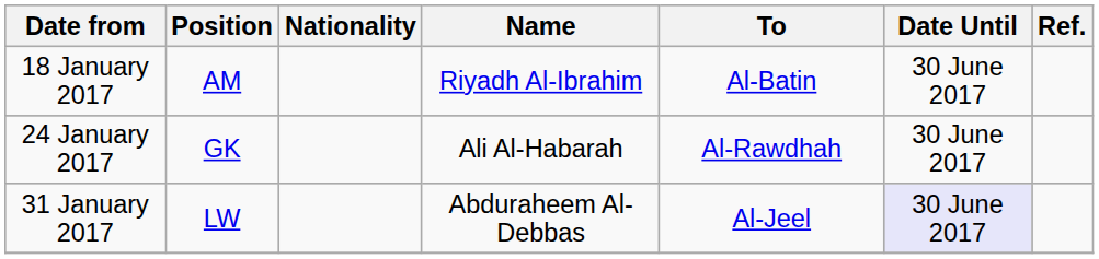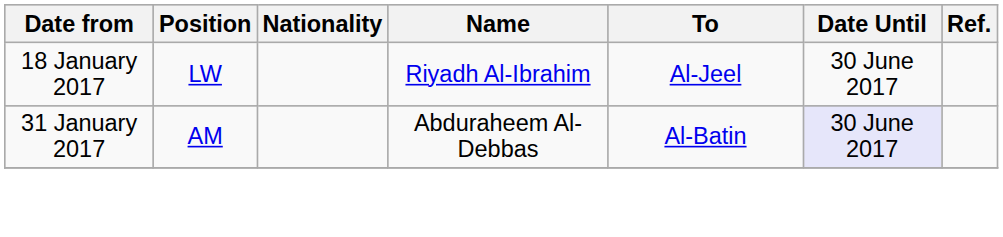18 January 2017 | Position: AM -> LW
18 January 2017 | To: Al-Batin -> Al-Jeel
- row: 24 January 2017 | GK | Ali Al-Habarah | Al-Rawdhah | 30 June 2017
31 January 2017 | Position: LW -> AM
31 January 2017 | To: Al-Jeel -> Al-Batin
